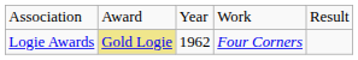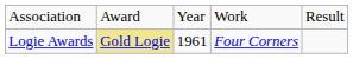Logie Awards | column 3: 1962 -> 1961
